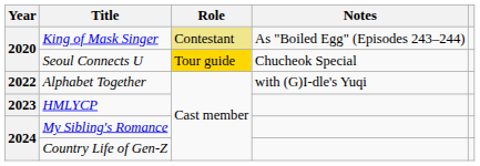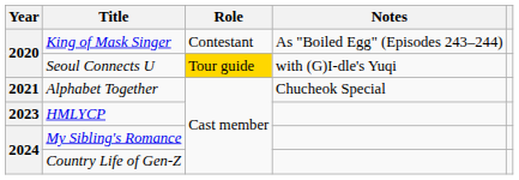King of Mask Singer | Role: khaki background -> no background
Seoul Connects U | Notes: Chucheok Special -> with (G)I-dle's Yuqi
Alphabet Together | Year: 2022 -> 2021
Alphabet Together | Notes: with (G)I-dle's Yuqi -> Chucheok Special
